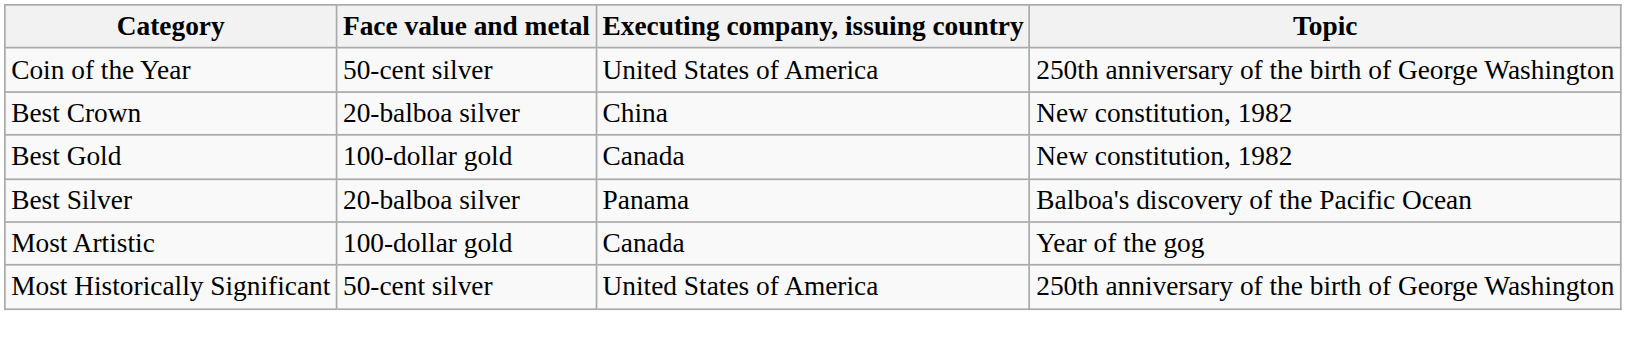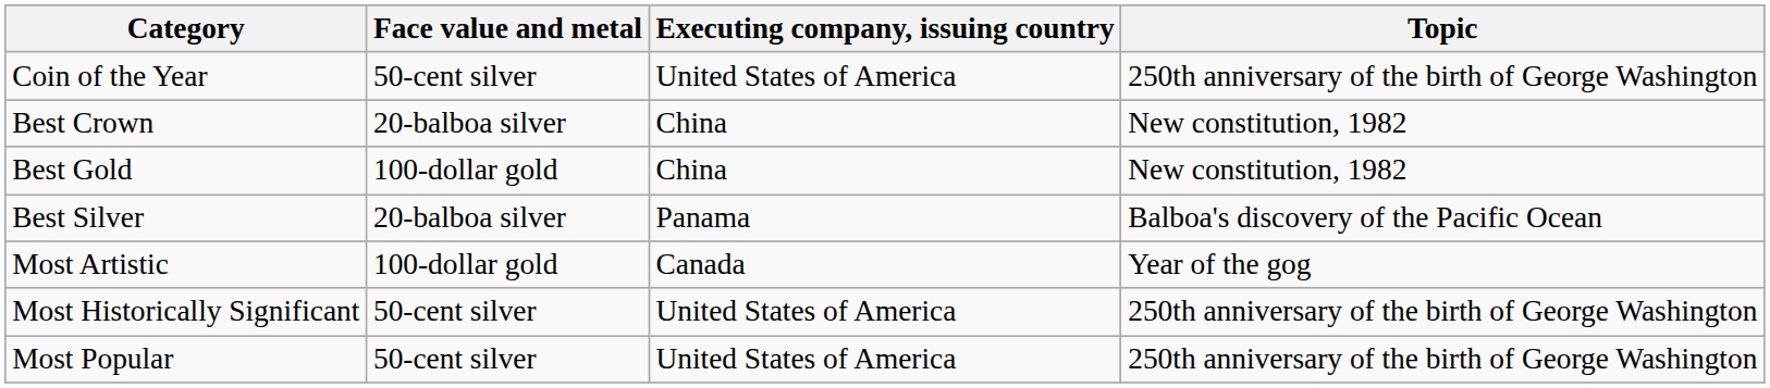Best Gold | Executing company, issuing country: Canada -> China
+ row: Most Popular | 50-cent silver | United States of America | 250th anniversary of the birth of George Washington
